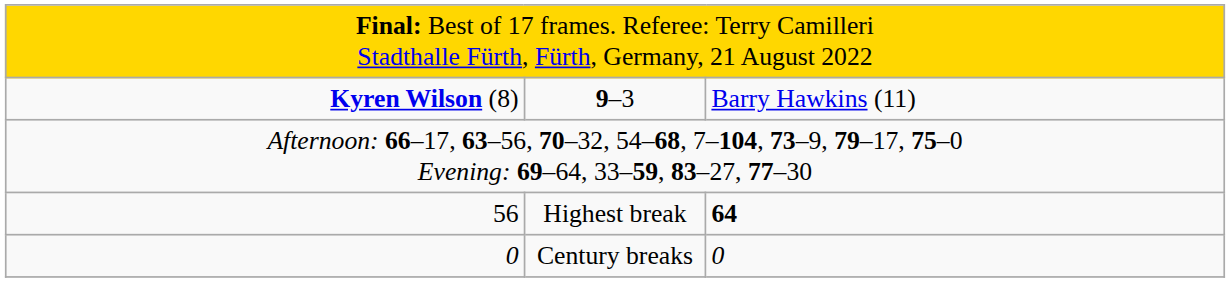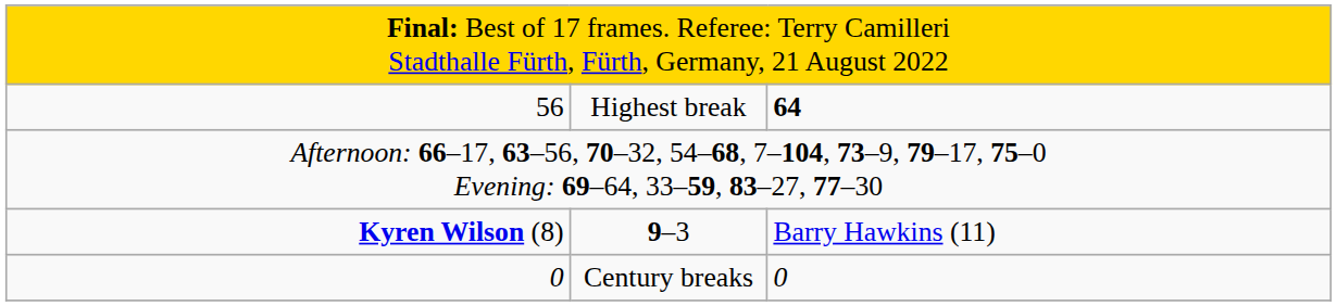rows swapped: Kyren Wilson (8) <-> 56
